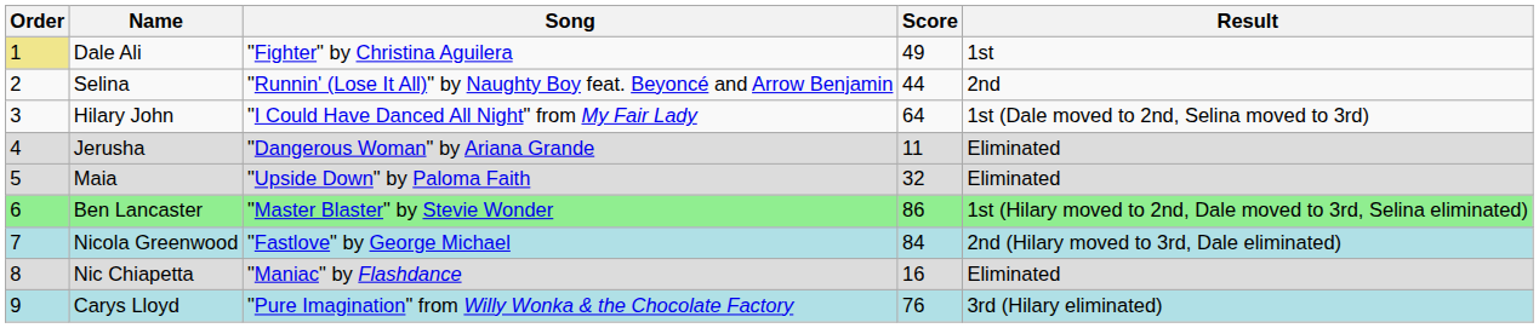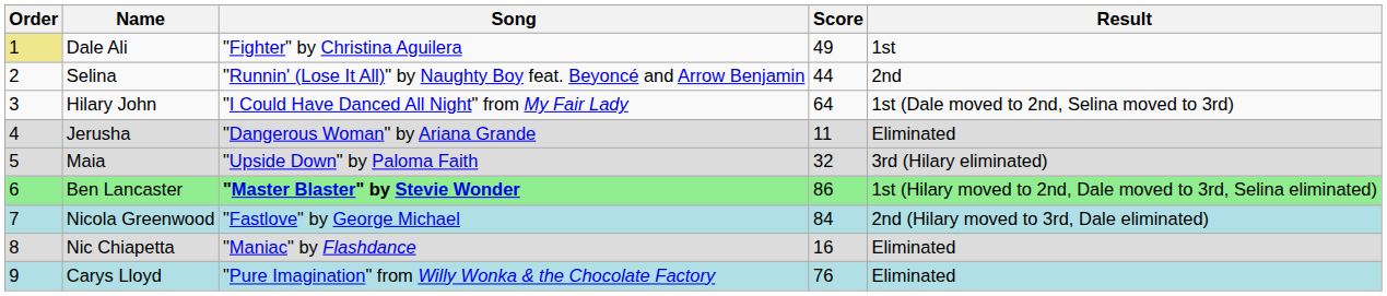Maia | Result: Eliminated -> 3rd (Hilary eliminated)
Ben Lancaster | Song: normal -> bold
Carys Lloyd | Result: 3rd (Hilary eliminated) -> Eliminated
